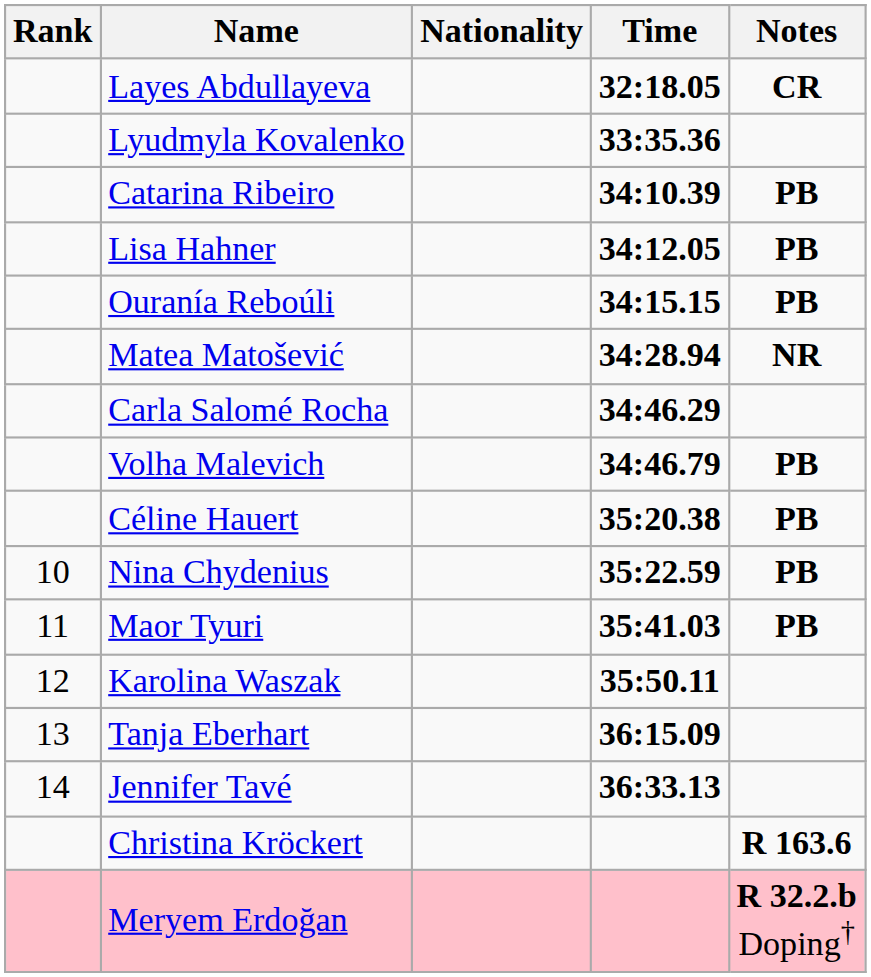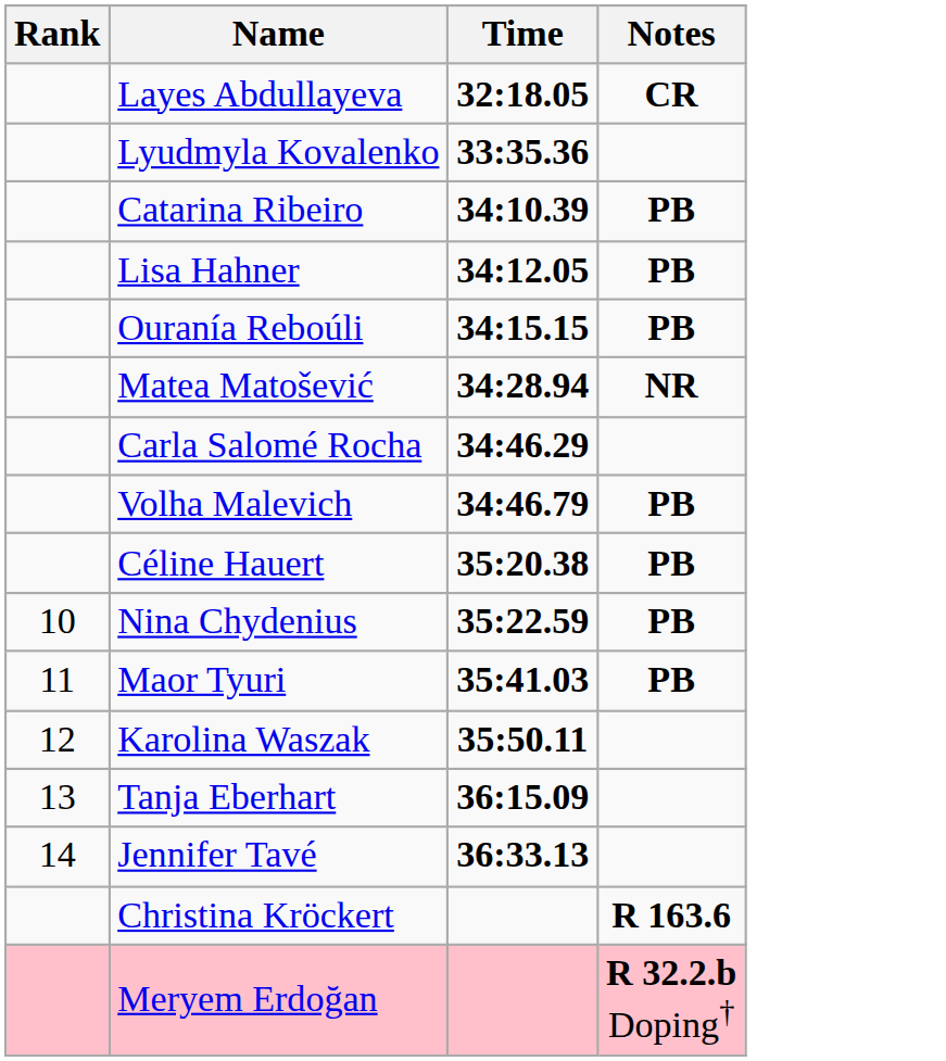- column: Nationality
